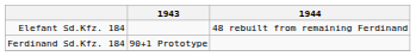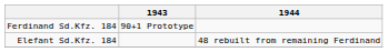rows swapped: Ferdinand Sd.Kfz. 184 <-> Elefant Sd.Kfz. 184
